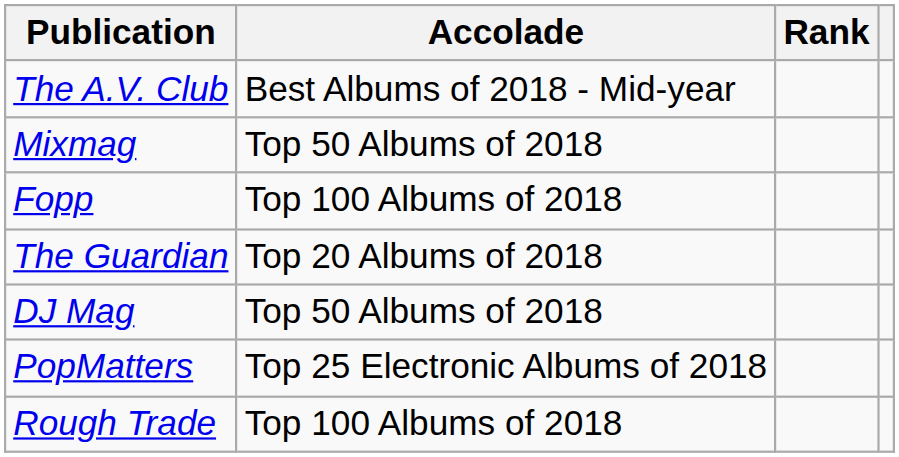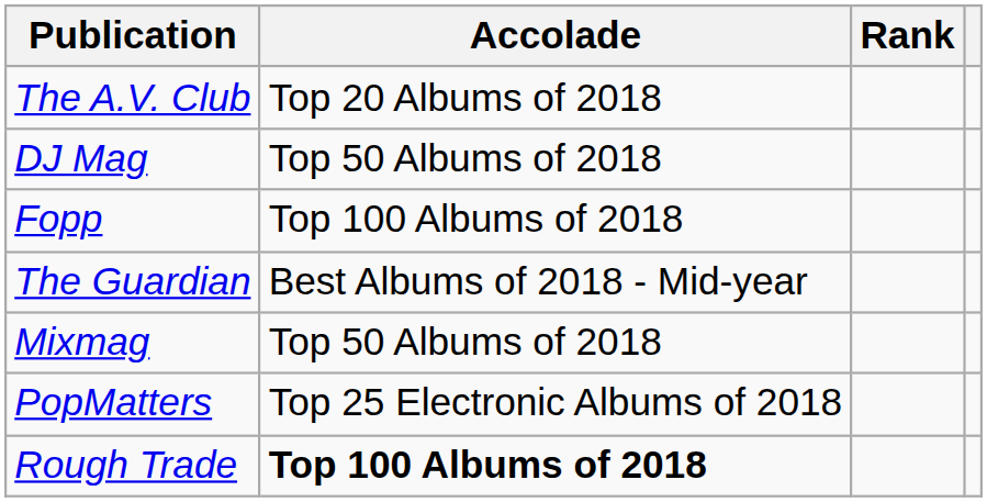The A.V. Club | Accolade: Best Albums of 2018 - Mid-year -> Top 20 Albums of 2018
rows swapped: DJ Mag <-> Mixmag
The Guardian | Accolade: Top 20 Albums of 2018 -> Best Albums of 2018 - Mid-year
Rough Trade | Accolade: normal -> bold
